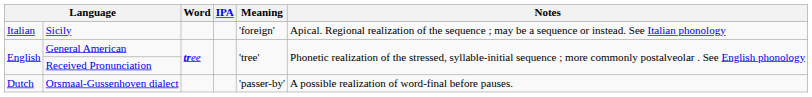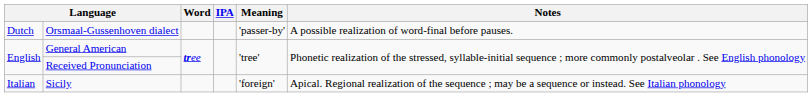rows swapped: Orsmaal-Gussenhoven dialect <-> Sicily
